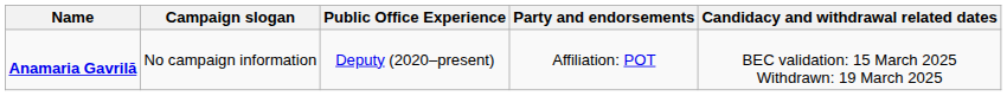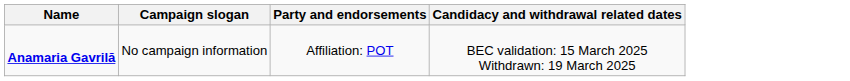- column: Public Office Experience | Deputy (2020–present)
